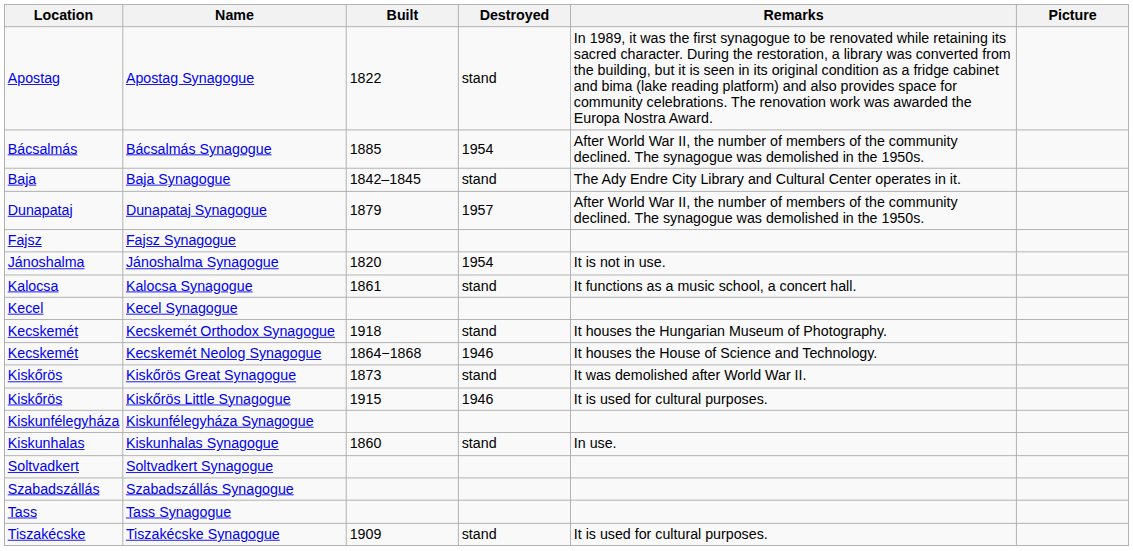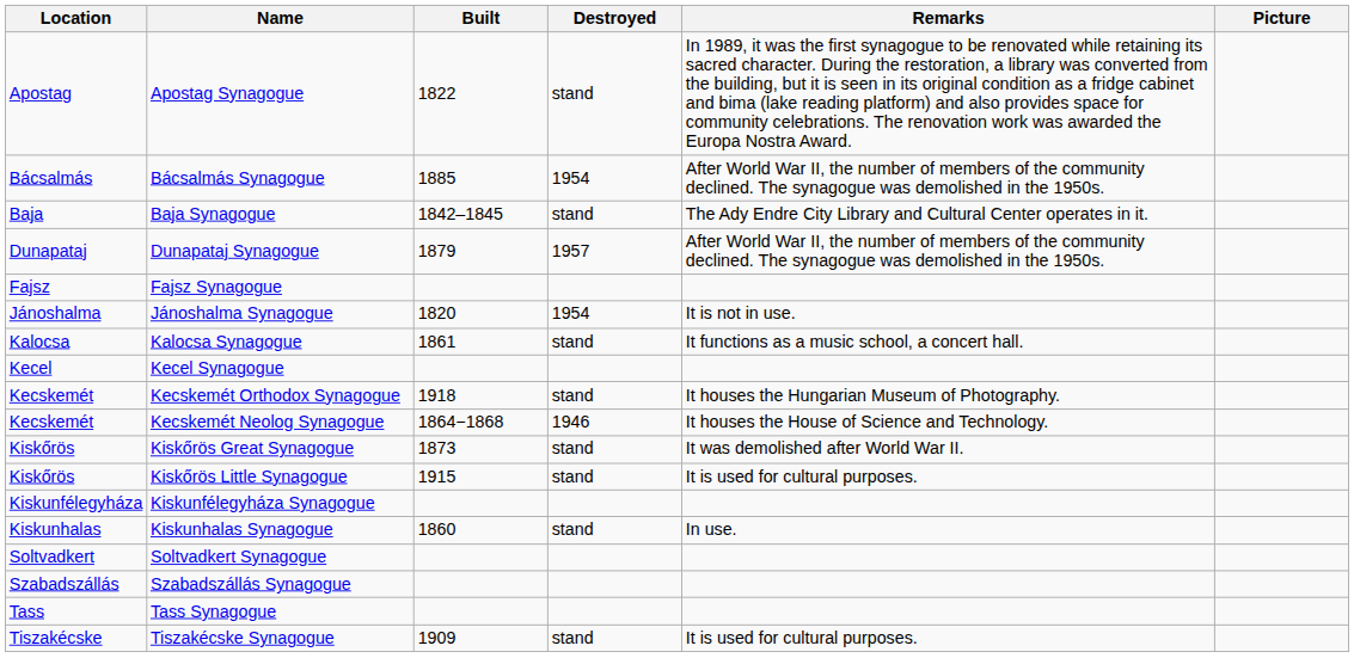Kiskőrös Little Synagogue | Destroyed: 1946 -> stand
